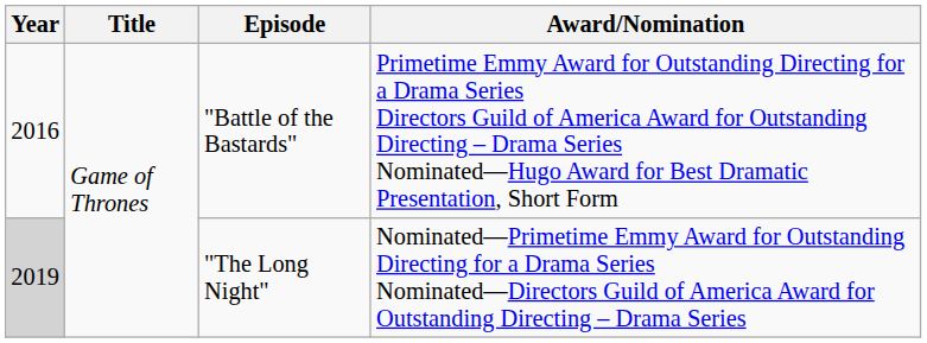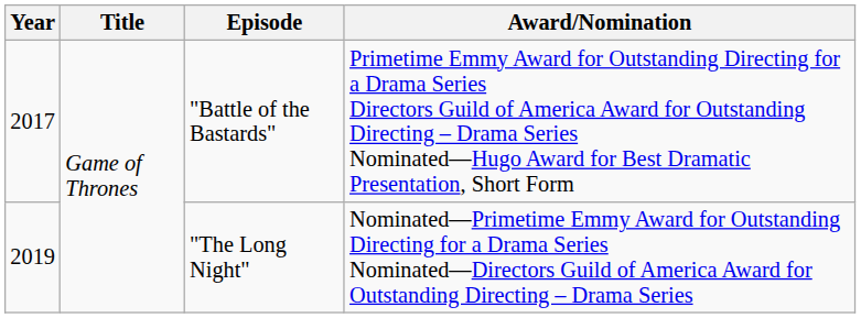"Battle of the Bastards" | Year: 2016 -> 2017
"The Long Night" | Year: lightgrey background -> no background
